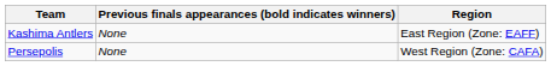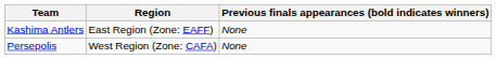columns swapped: Region <-> Previous finals appearances (bold indicates winners)
